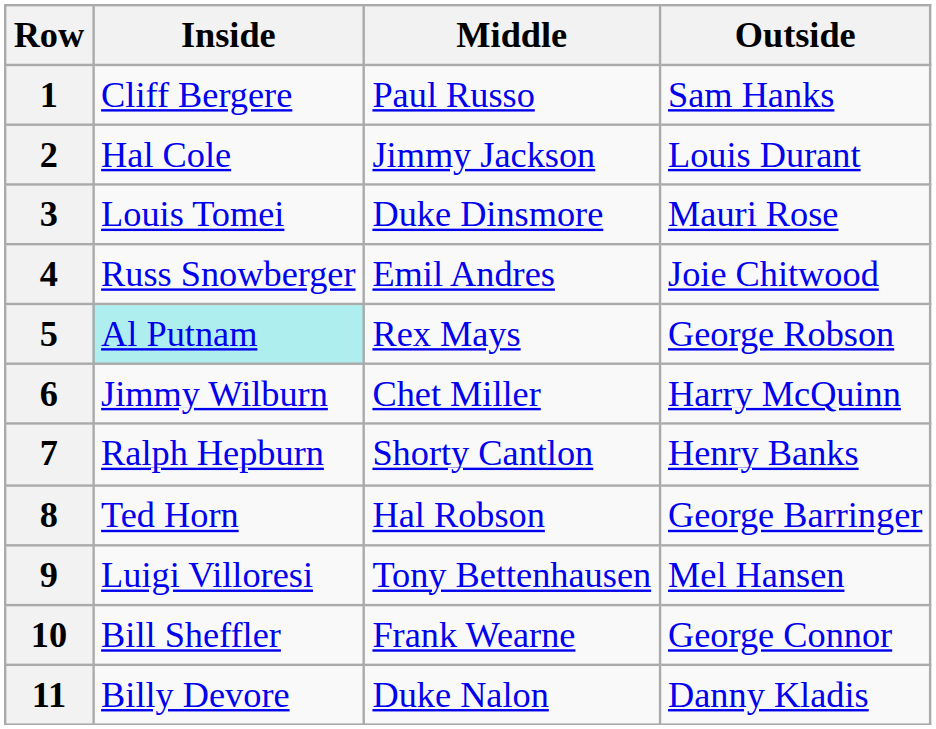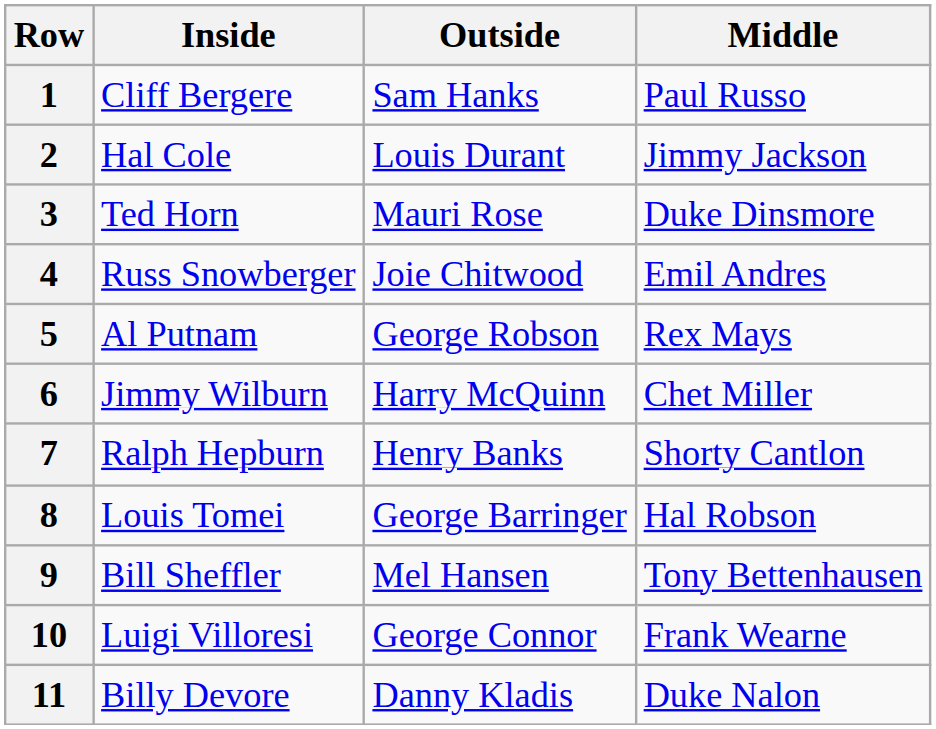columns swapped: Middle <-> Outside
3 | Inside: Louis Tomei -> Ted Horn
5 | Inside: paleturquoise background -> no background
8 | Inside: Ted Horn -> Louis Tomei
9 | Inside: Luigi Villoresi -> Bill Sheffler
10 | Inside: Bill Sheffler -> Luigi Villoresi
